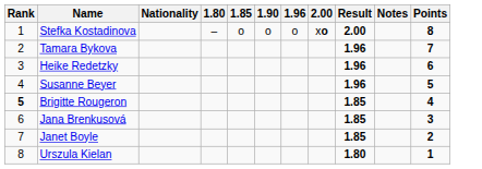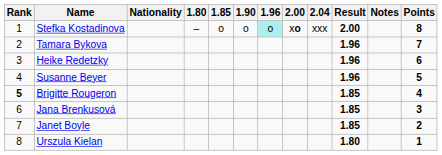+ column: 2.04 | xxx
Stefka Kostadinova | 1.96: no background -> paleturquoise background
